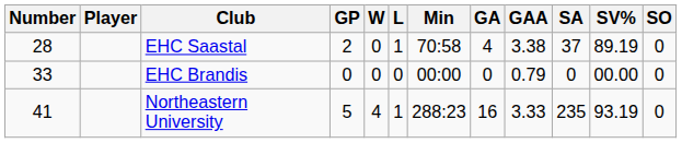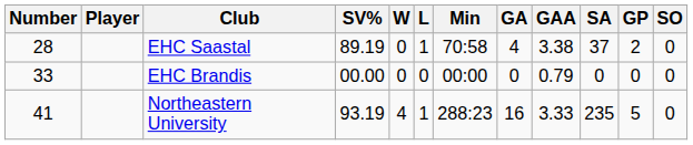columns swapped: GP <-> SV%
